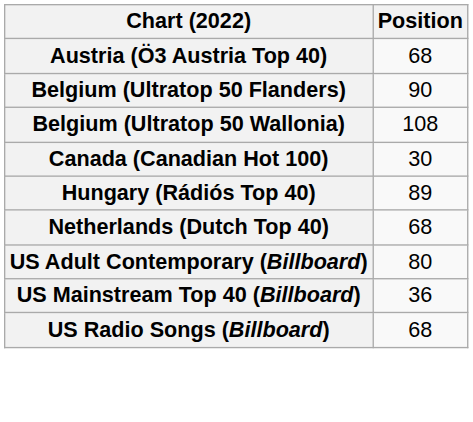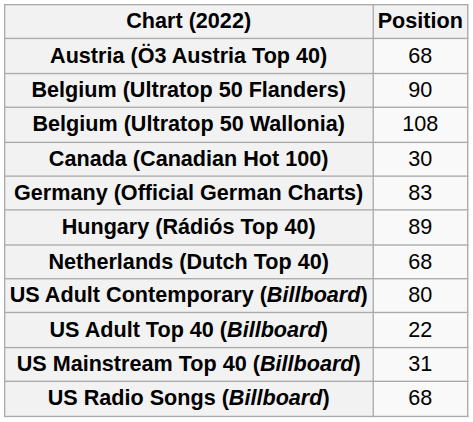+ row: Germany (Official German Charts) | 83
+ row: US Adult Top 40 (Billboard) | 22
US Mainstream Top 40 (Billboard) | Position: 36 -> 31
